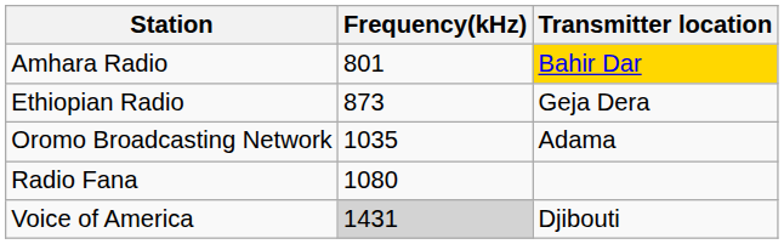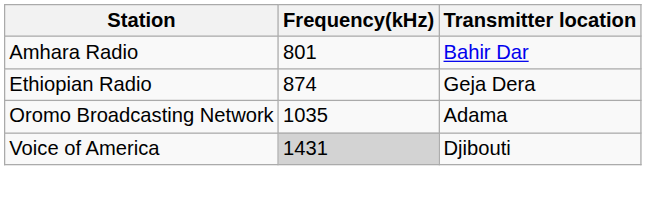Amhara Radio | Transmitter location: gold background -> no background
Ethiopian Radio | Frequency(kHz): 873 -> 874
- row: Radio Fana | 1080
